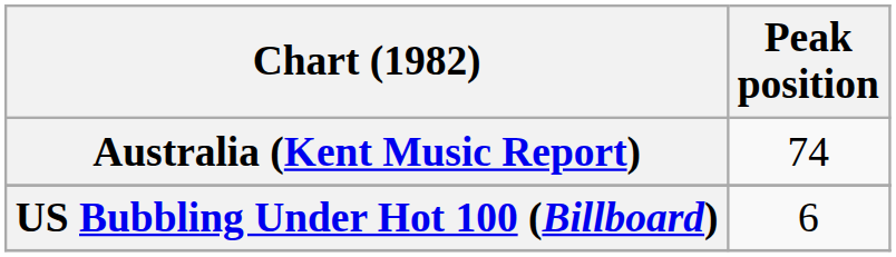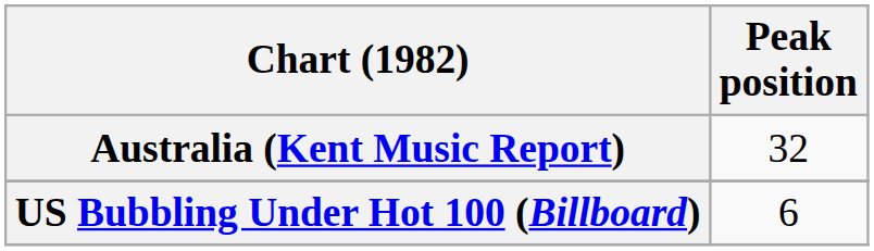Australia (Kent Music Report) | Peak position: 74 -> 32
